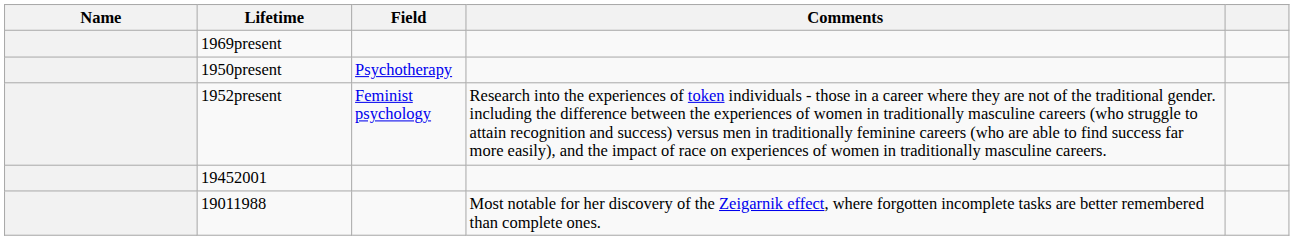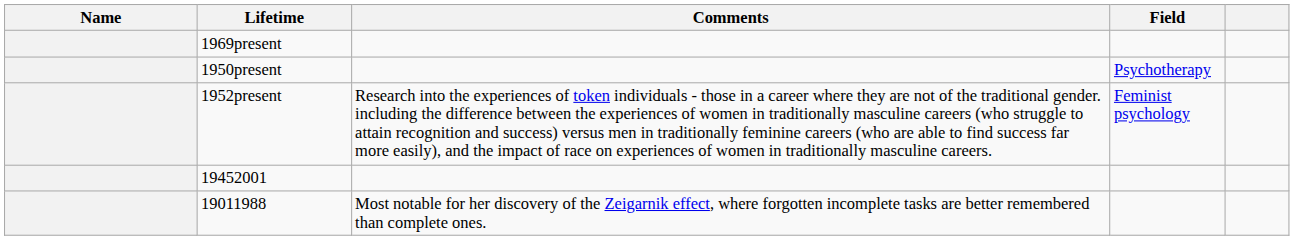columns swapped: Field <-> Comments
